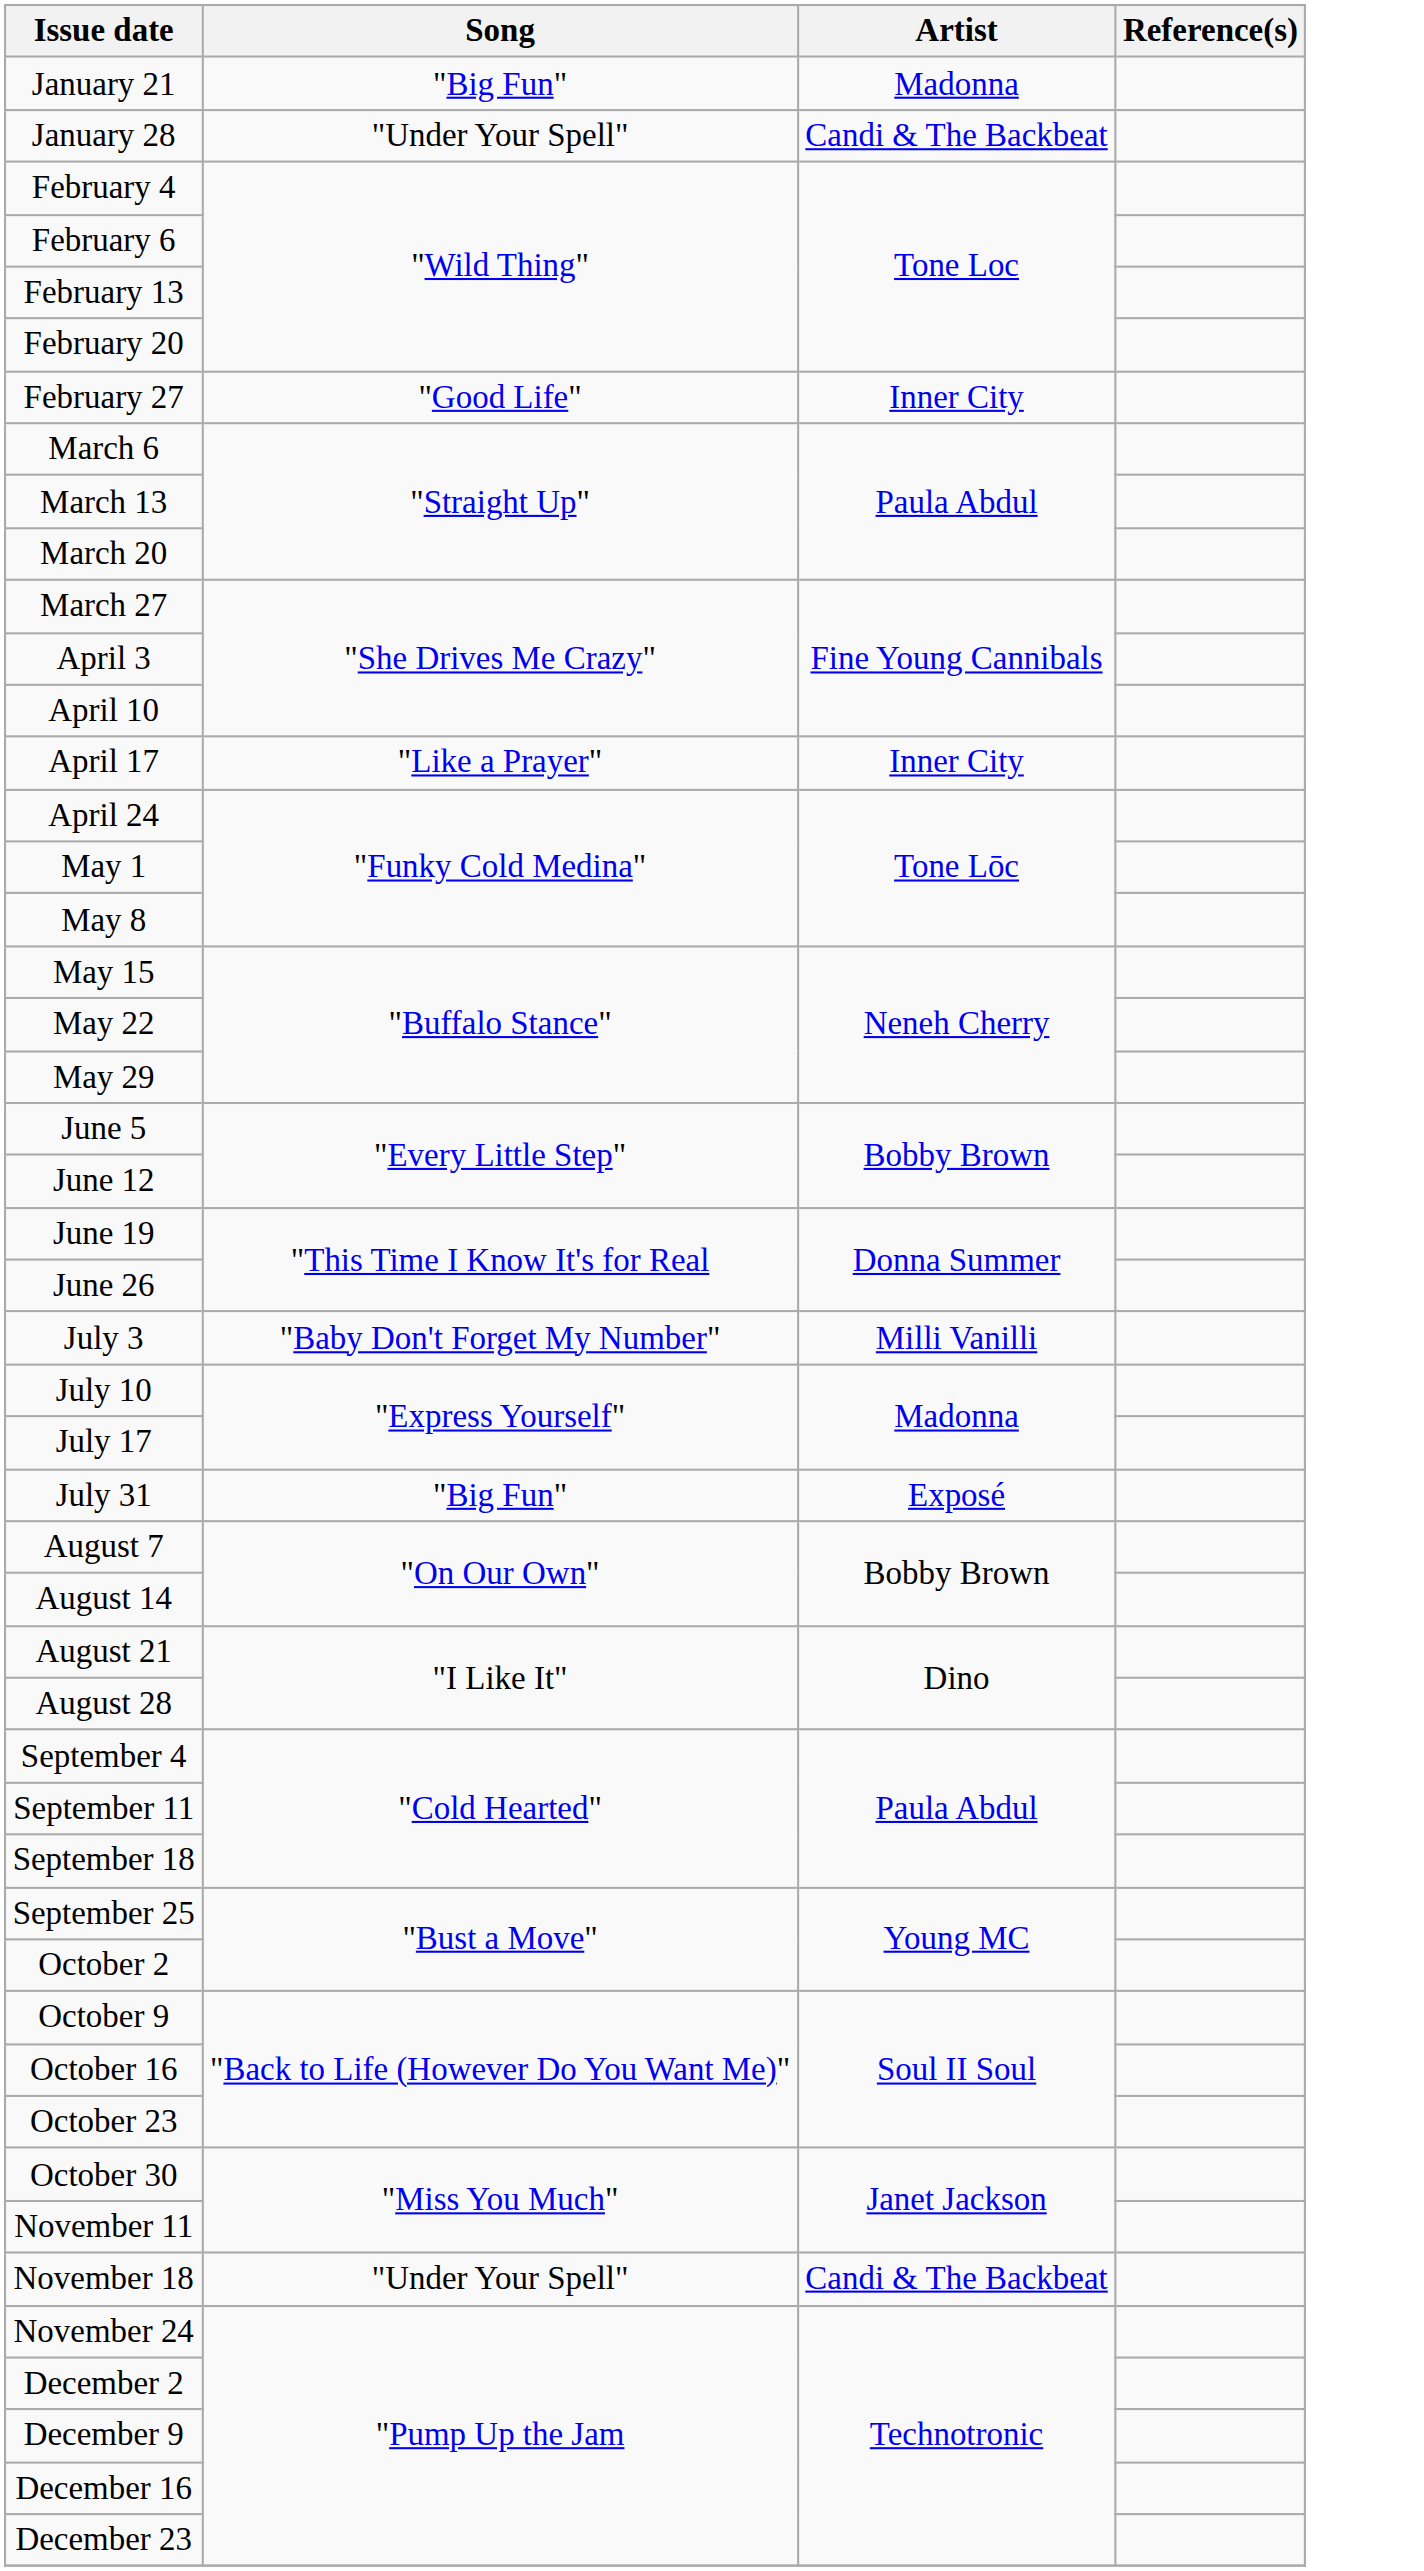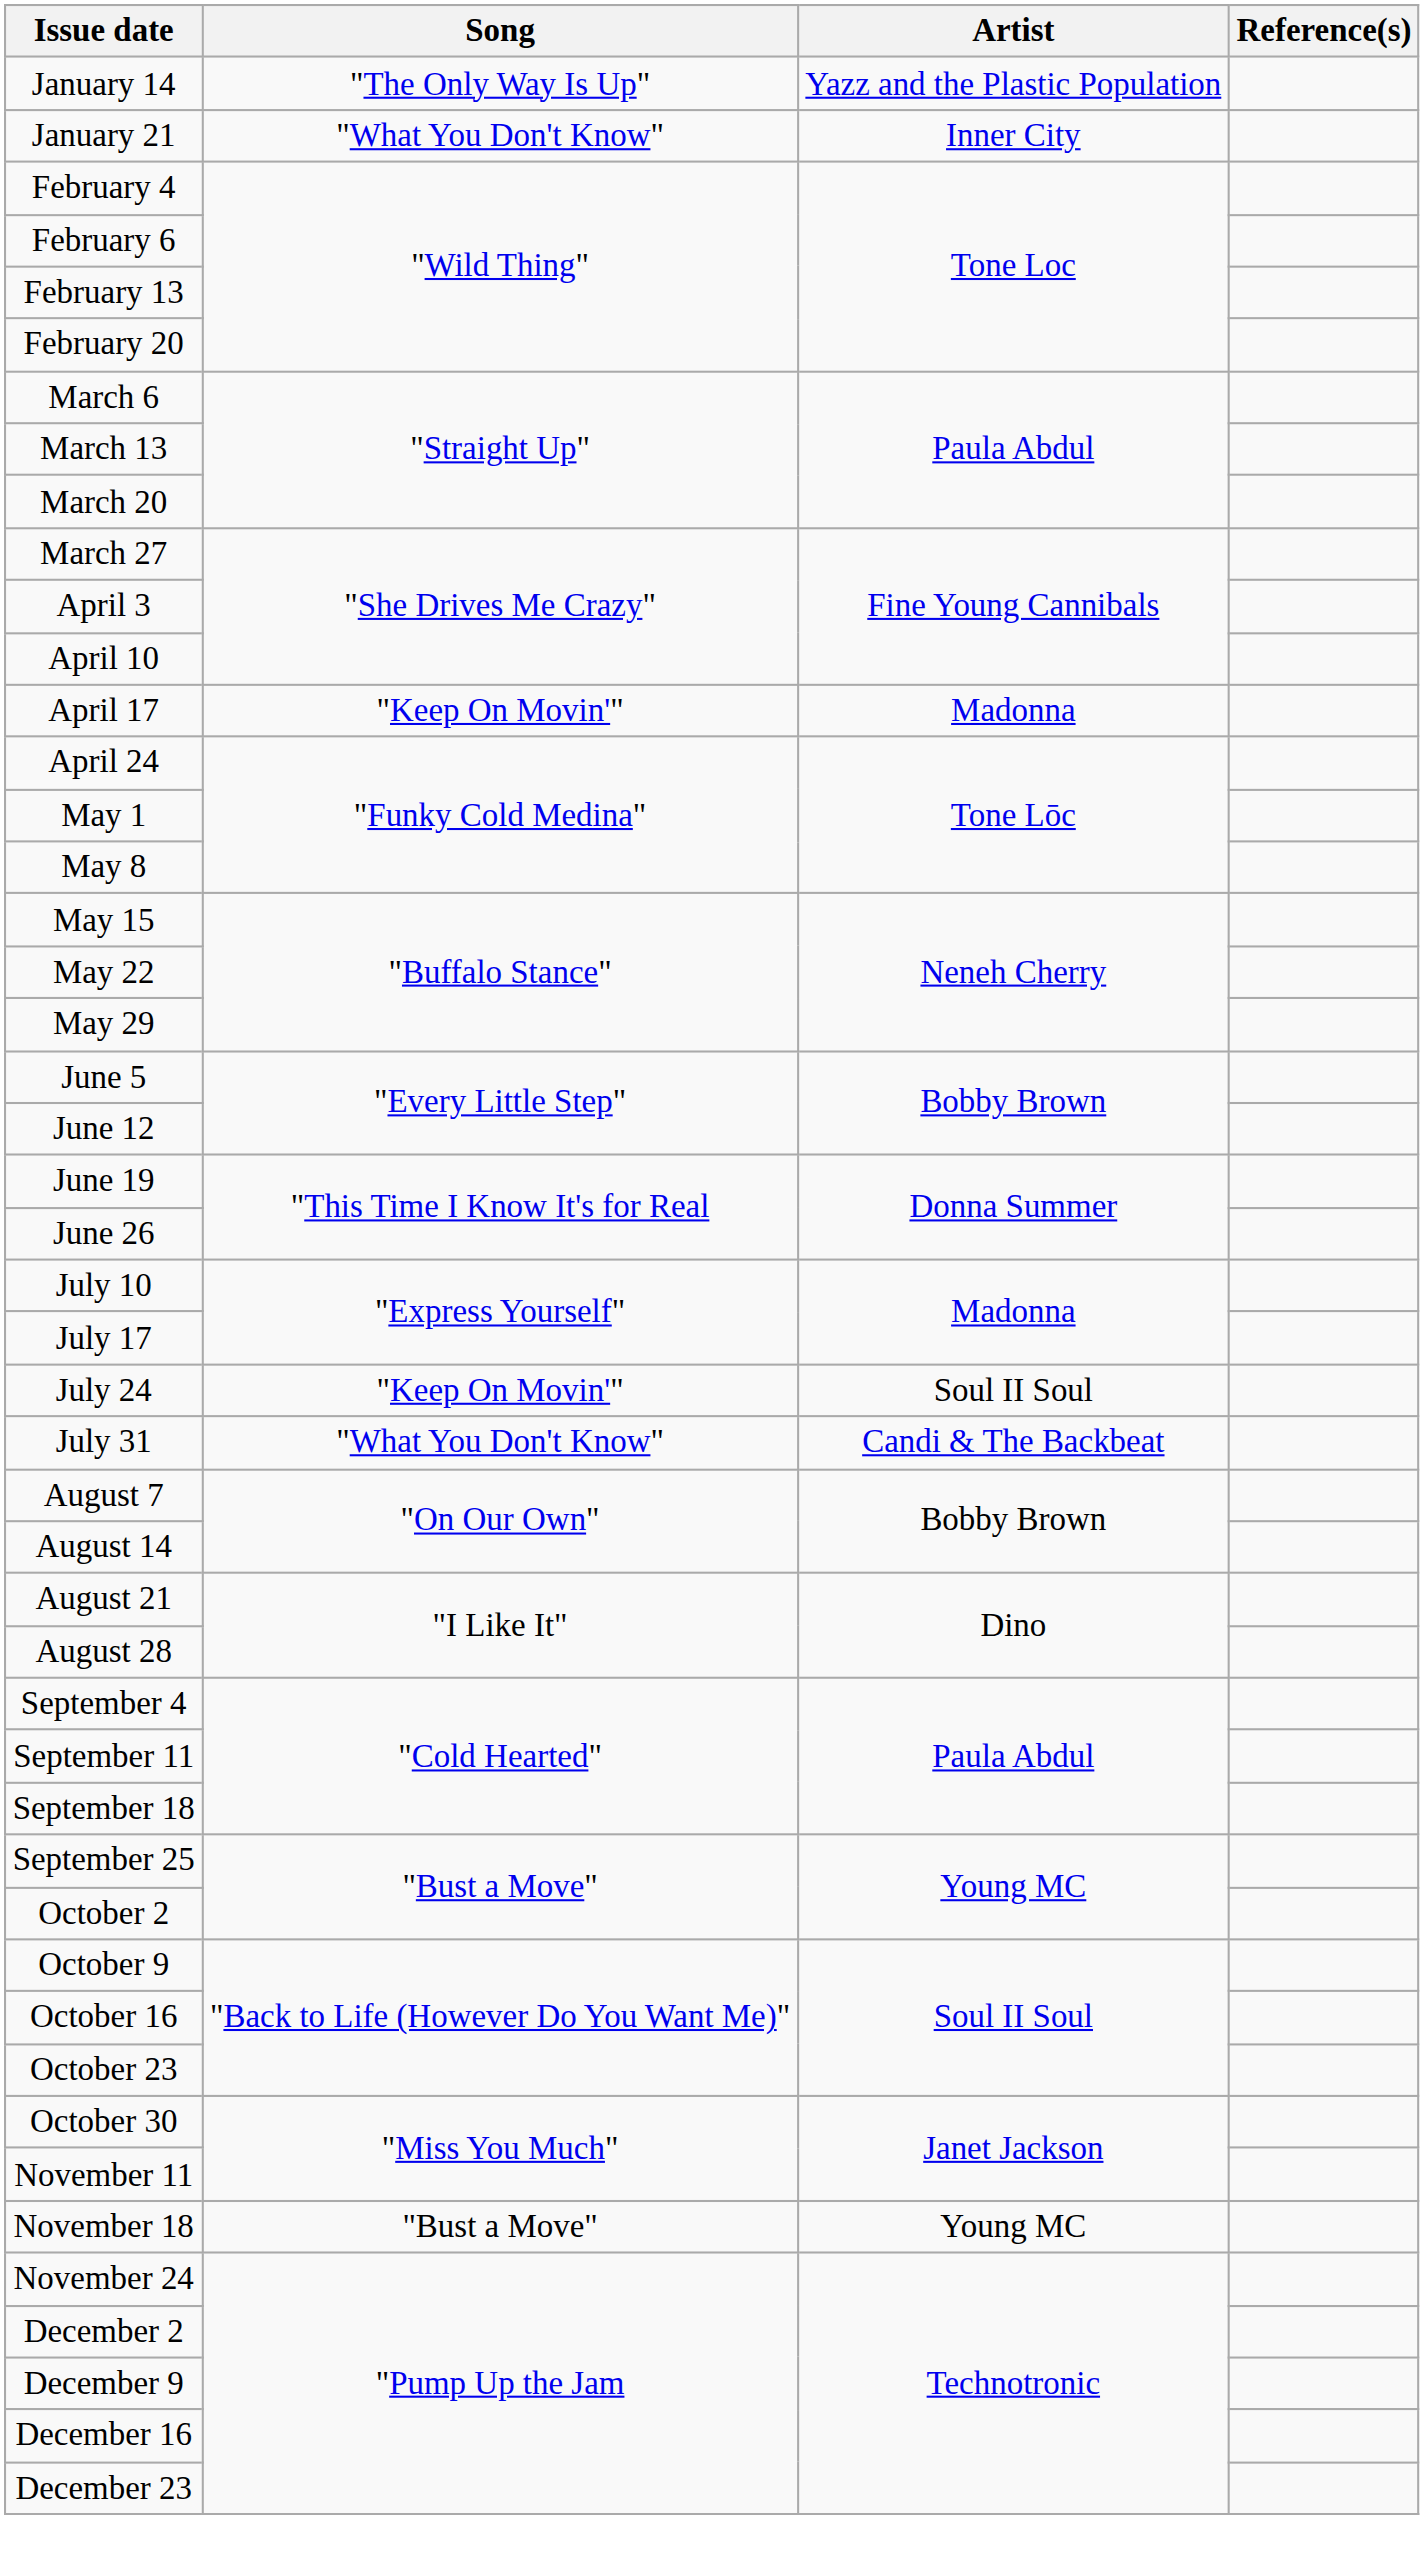+ row: January 14 | "The Only Way Is Up" | Yazz and the Plastic Population
January 21 | Song: "Big Fun" -> "What You Don't Know"
January 21 | Artist: Madonna -> Inner City
- row: January 28 | "Under Your Spell" | Candi & The Backbeat
- row: February 27 | "Good Life" | Inner City
April 17 | Song: "Like a Prayer" -> "Keep On Movin'"
April 17 | Artist: Inner City -> Madonna
- row: July 3 | "Baby Don't Forget My Number" | Milli Vanilli
+ row: July 24 | "Keep On Movin'" | Soul II Soul
July 31 | Song: "Big Fun" -> "What You Don't Know"
July 31 | Artist: Exposé -> Candi & The Backbeat
November 18 | Song: "Under Your Spell" -> "Bust a Move"
November 18 | Artist: Candi & The Backbeat -> Young MC
